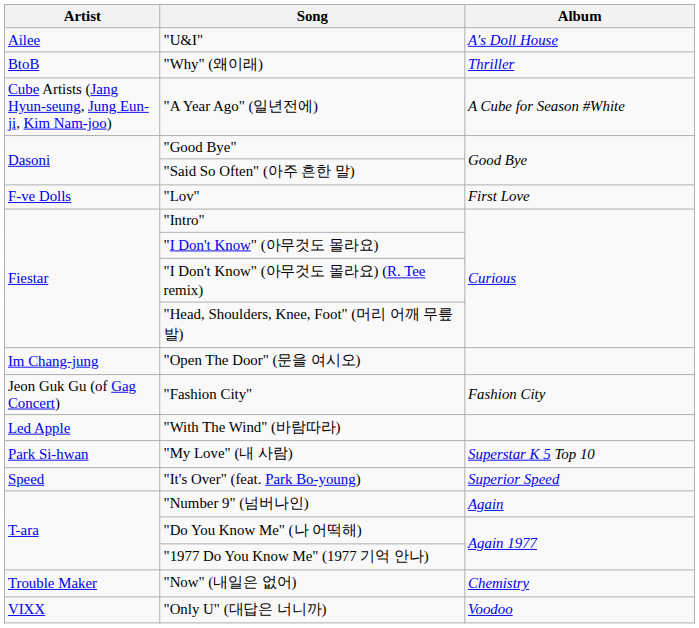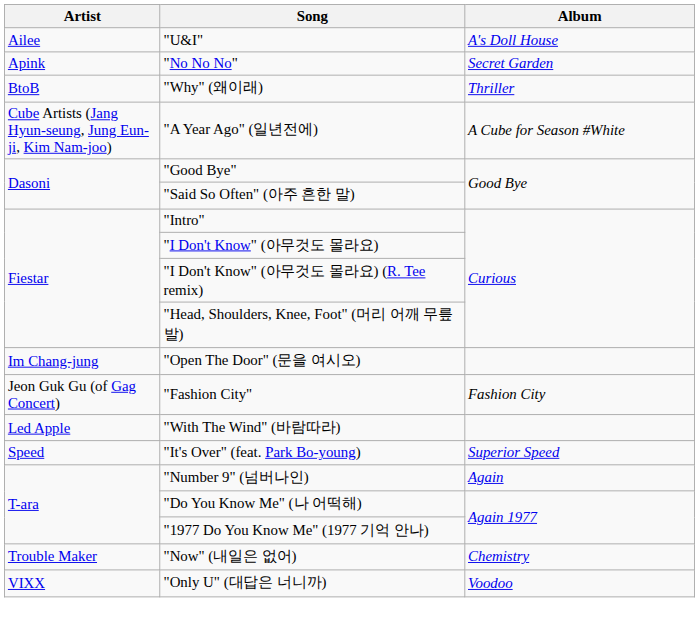+ row: Apink | "No No No" | Secret Garden
- row: F-ve Dolls | "Lov" | First Love
- row: Park Si-hwan | "My Love" (내 사람) | Superstar K 5 Top 10
